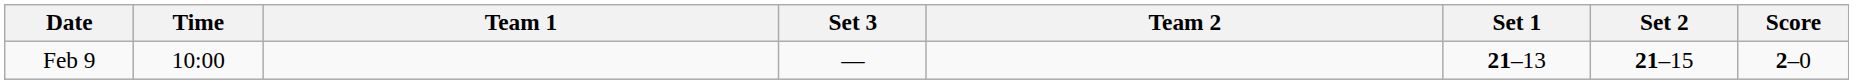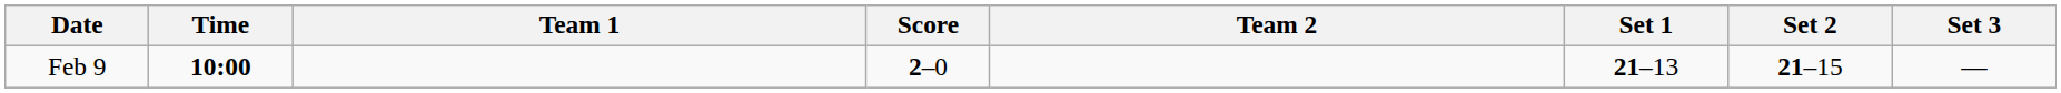columns swapped: Score <-> Set 3
Feb 9 | Time: normal -> bold
